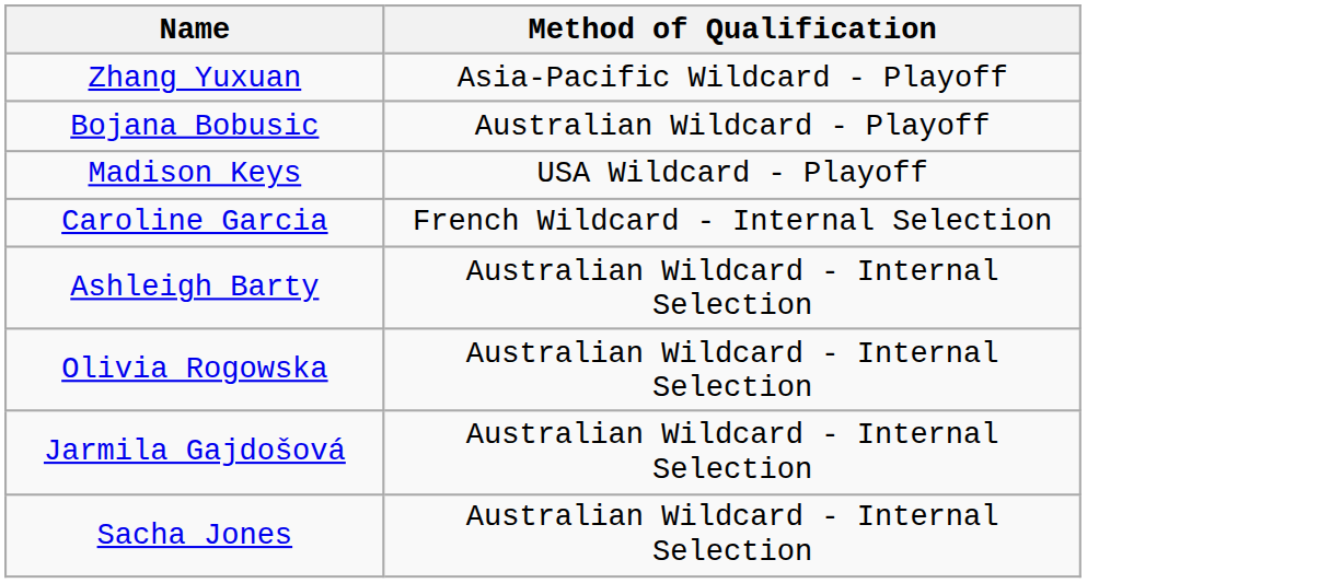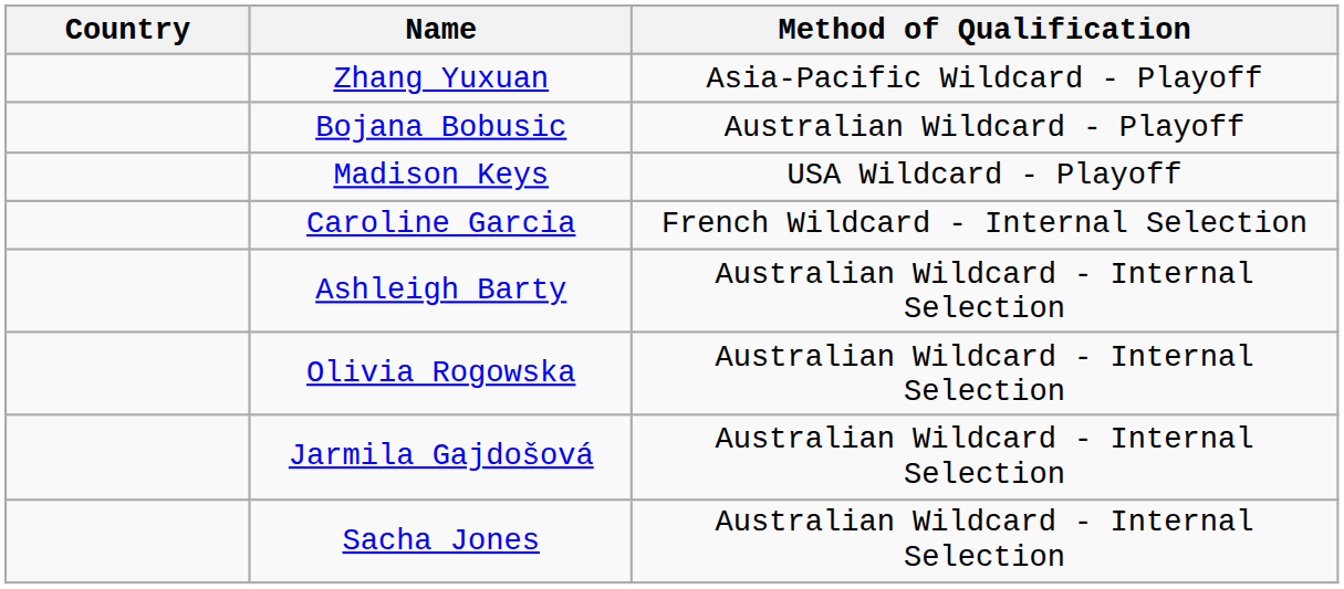+ column: Country
